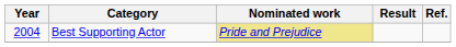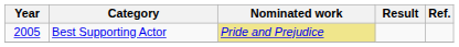Best Supporting Actor | Year: 2004 -> 2005
